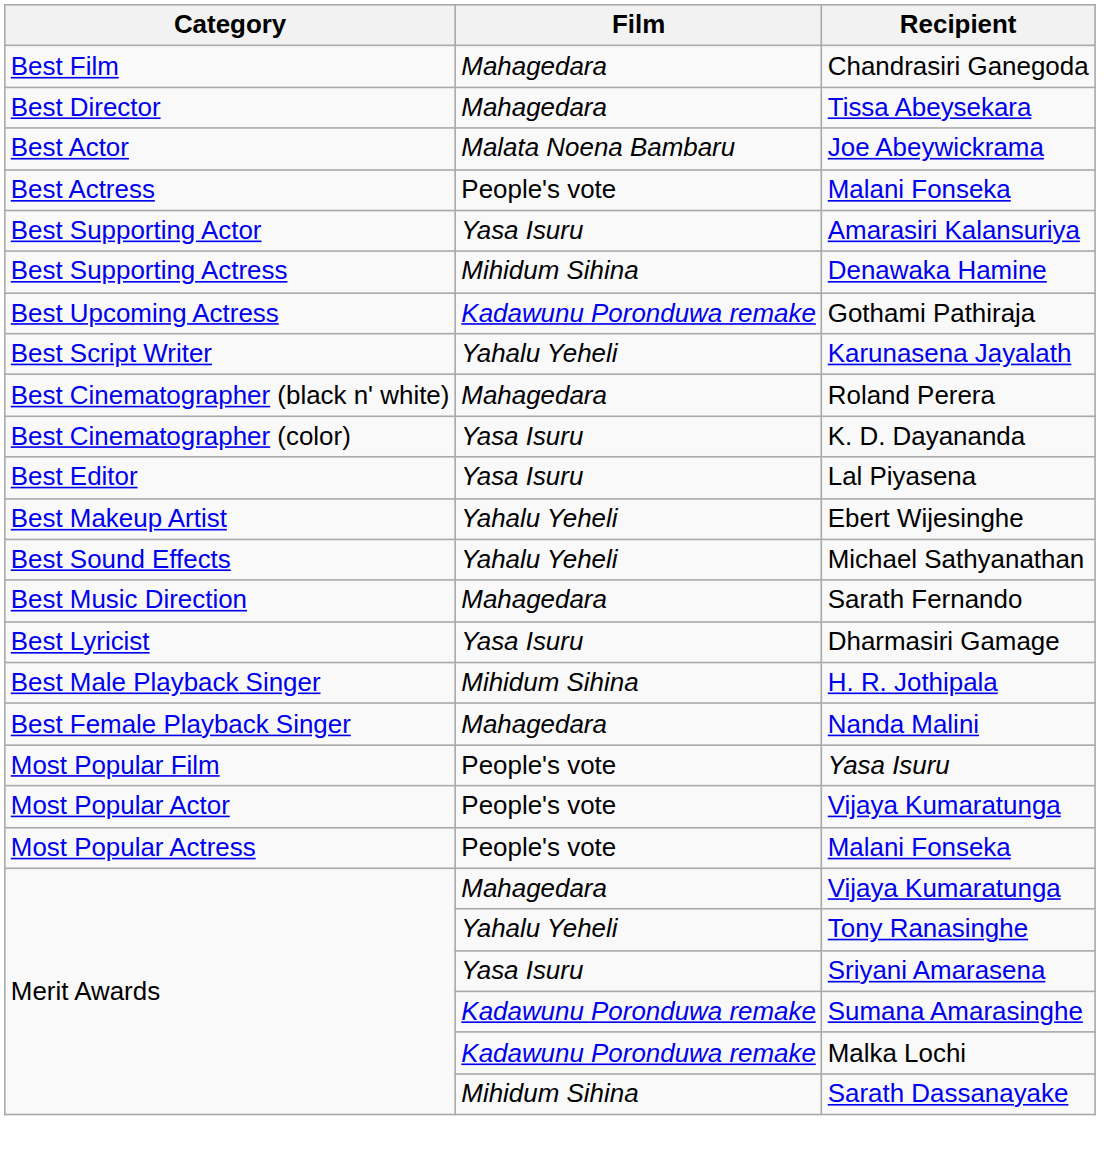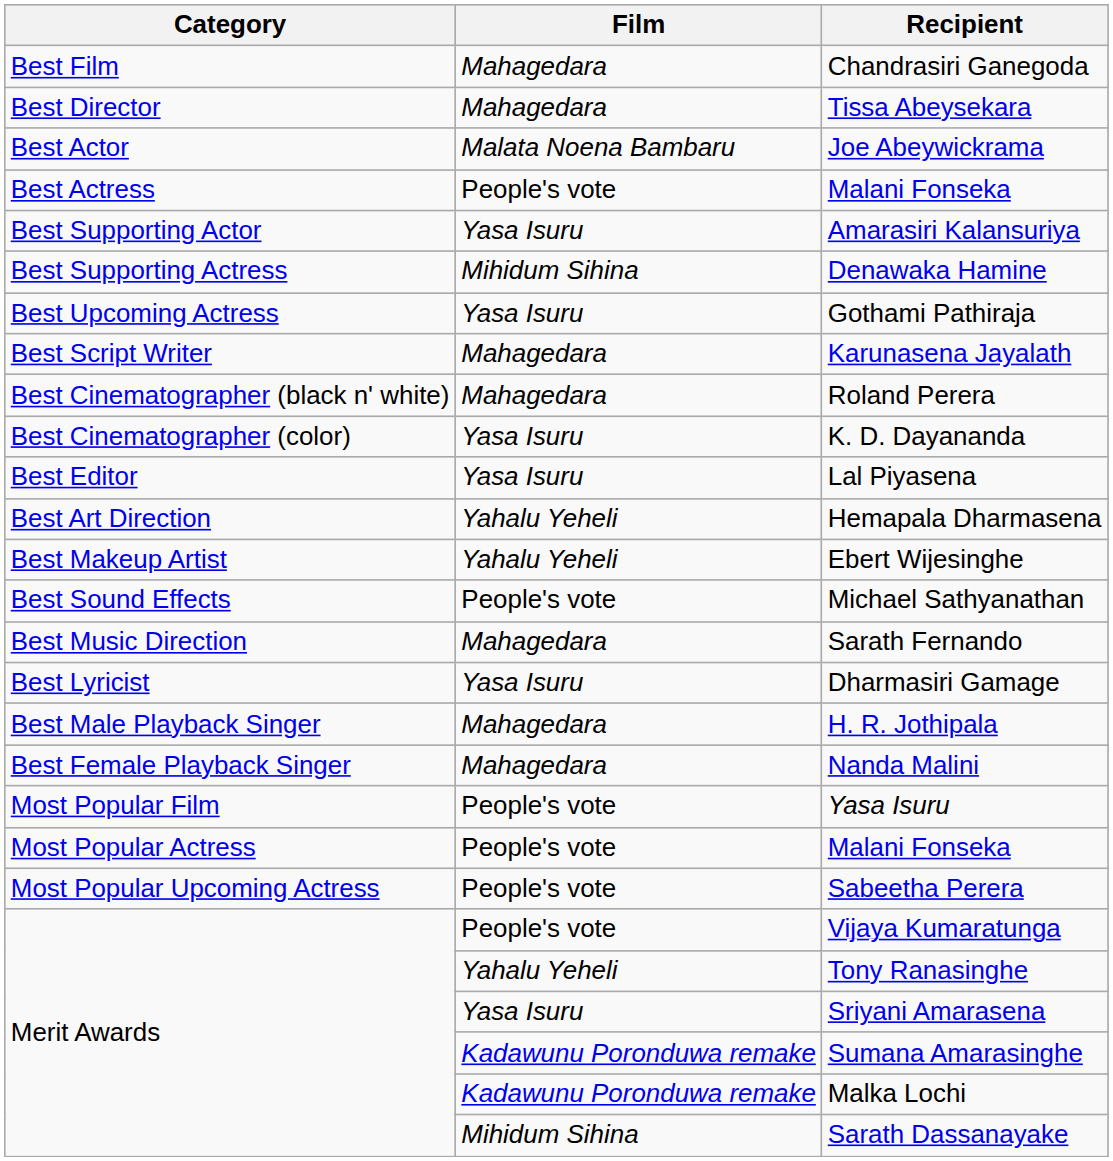Gothami Pathiraja | Film: Kadawunu Poronduwa remake -> Yasa Isuru
Karunasena Jayalath | Film: Yahalu Yeheli -> Mahagedara
+ row: Best Art Direction | Yahalu Yeheli | Hemapala Dharmasena
Michael Sathyanathan | Film: Yahalu Yeheli -> People's vote
H. R. Jothipala | Film: Mihidum Sihina -> Mahagedara
- row: Most Popular Actor | People's vote | Vijaya Kumaratunga
+ row: Most Popular Upcoming Actress | People's vote | Sabeetha Perera
Merit Awards / Vijaya Kumaratunga | Film: Mahagedara -> People's vote
